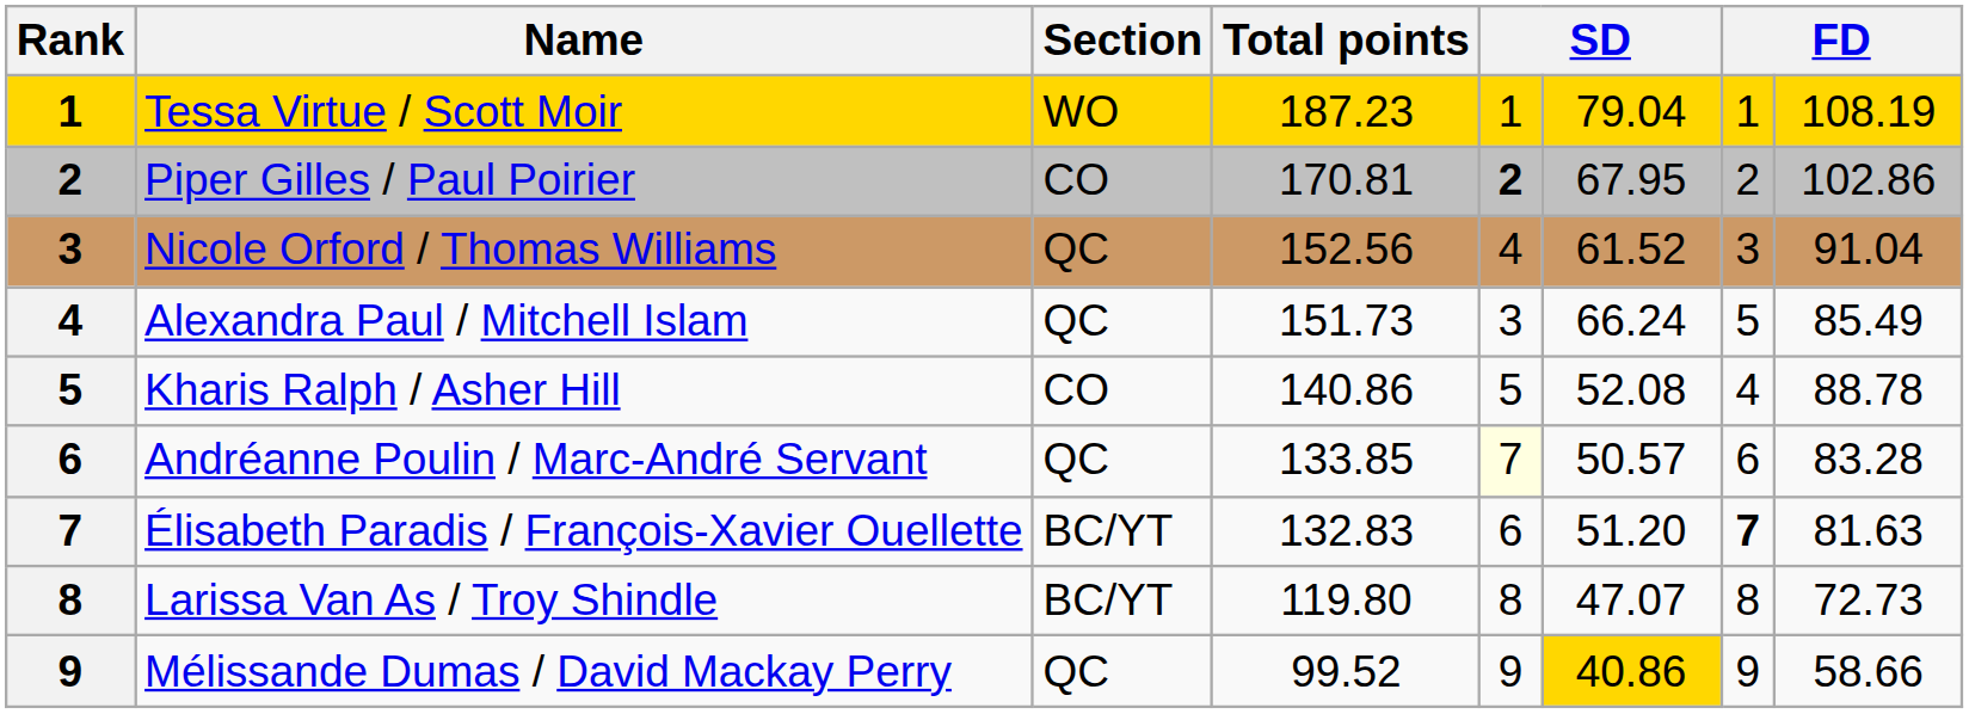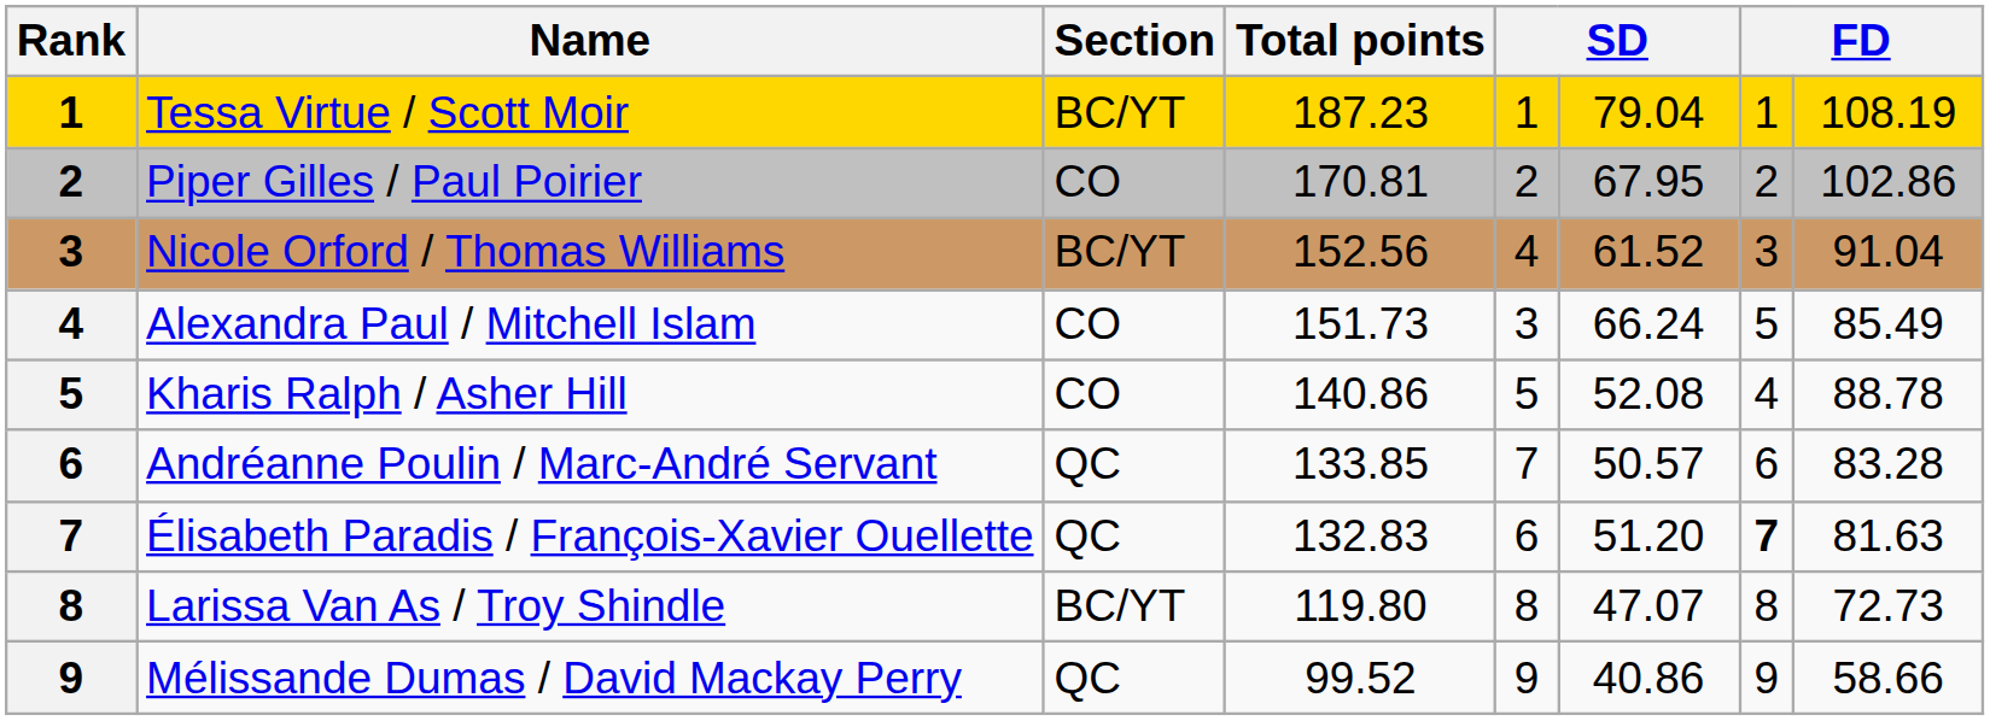Tessa Virtue / Scott Moir | Section: WO -> BC/YT
Piper Gilles / Paul Poirier | column 5: bold -> normal
Nicole Orford / Thomas Williams | Section: QC -> BC/YT
Alexandra Paul / Mitchell Islam | Section: QC -> CO
Andréanne Poulin / Marc-André Servant | column 5: lightyellow background -> no background
Élisabeth Paradis / François-Xavier Ouellette | Section: BC/YT -> QC
Mélissande Dumas / David Mackay Perry | column 6: gold background -> no background
